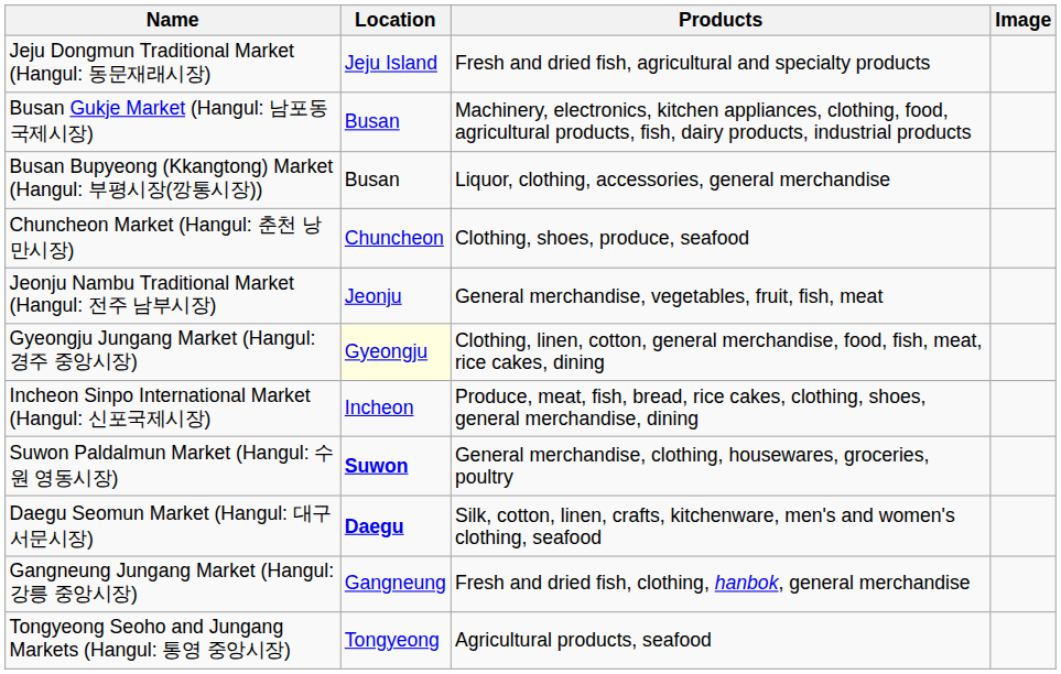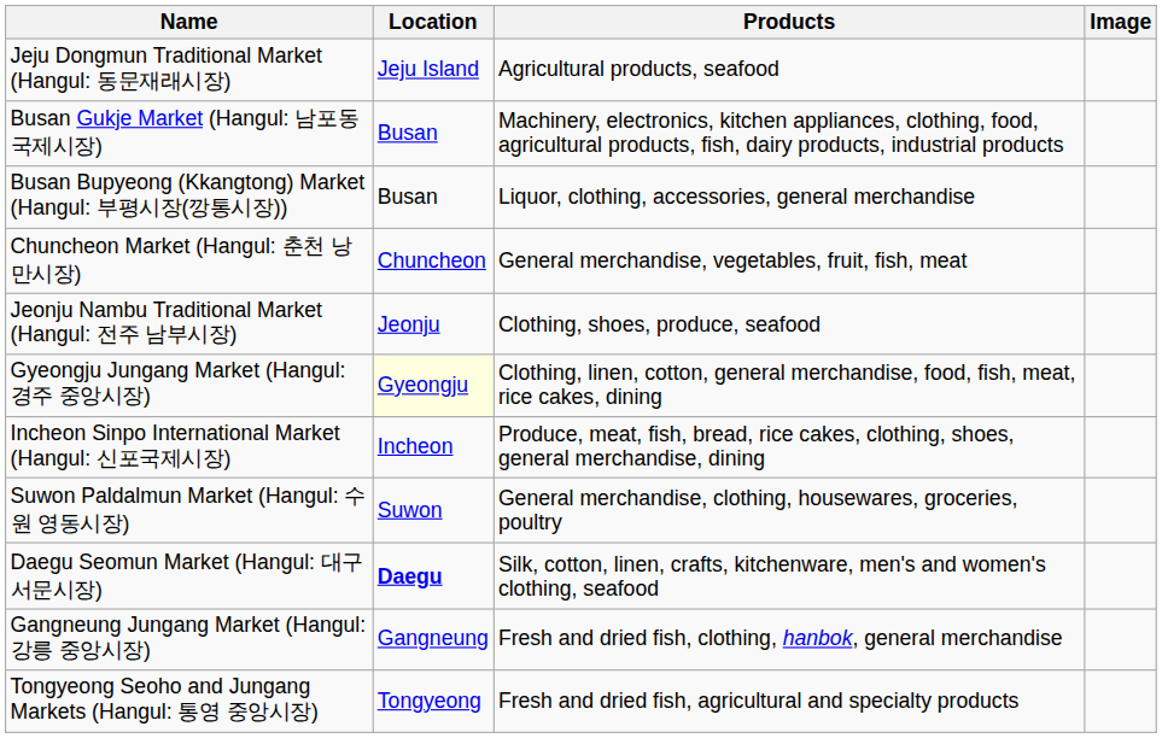Jeju Dongmun Traditional Market (Hangul: 동문재래시장) | Products: Fresh and dried fish, agricultural and specialty products -> Agricultural products, seafood
Chuncheon Market (Hangul: 춘천 낭만시장) | Products: Clothing, shoes, produce, seafood -> General merchandise, vegetables, fruit, fish, meat
Jeonju Nambu Traditional Market (Hangul: 전주 남부시장) | Products: General merchandise, vegetables, fruit, fish, meat -> Clothing, shoes, produce, seafood
Suwon Paldalmun Market (Hangul: 수원 영동시장) | Location: bold -> normal
Tongyeong Seoho and Jungang Markets (Hangul: 통영 중앙시장) | Products: Agricultural products, seafood -> Fresh and dried fish, agricultural and specialty products
